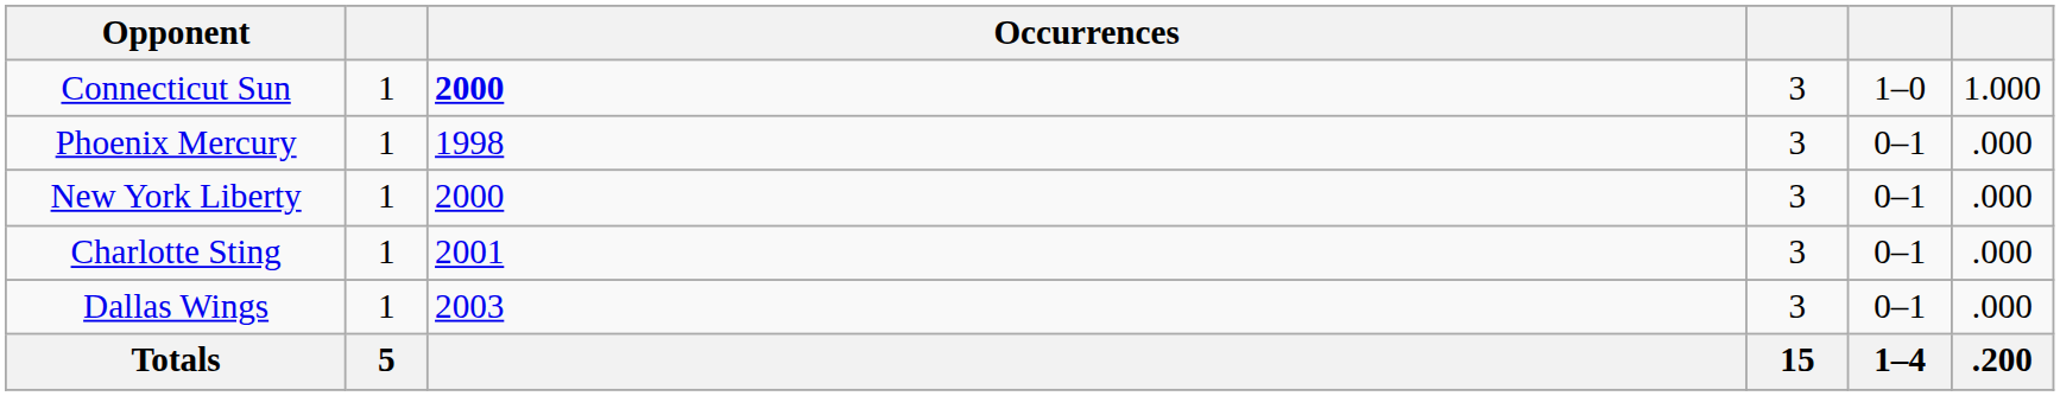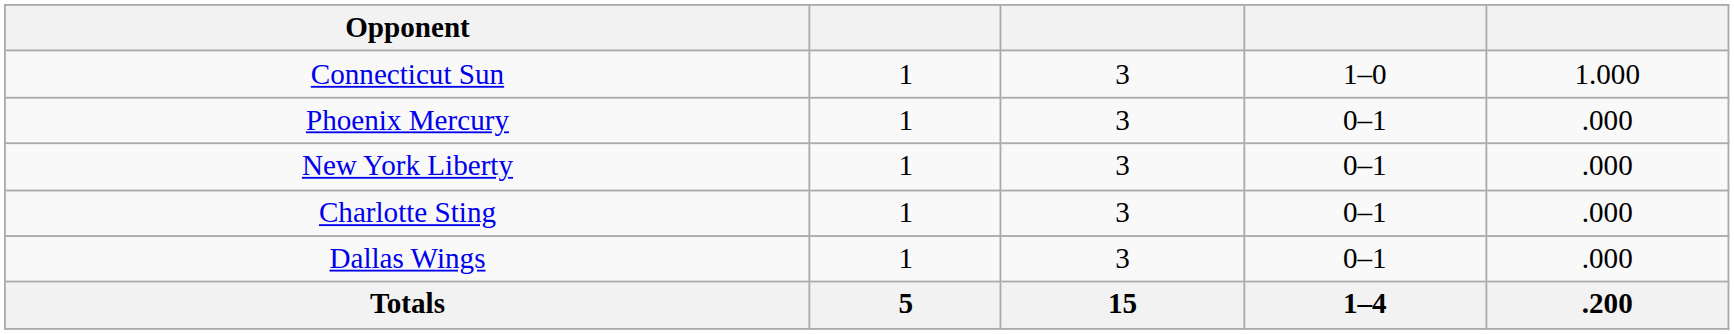- column: Occurrences | 2000 | 1998 | 2000 | 2001 | 2003
